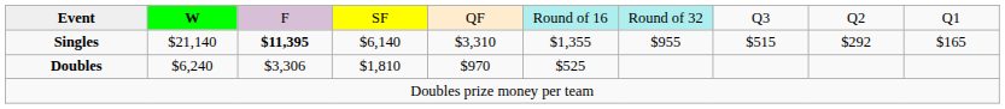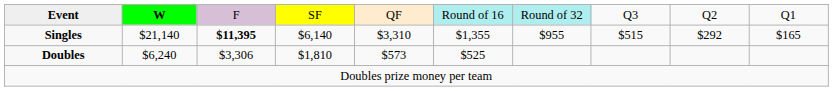Doubles | column 5: $970 -> $573
